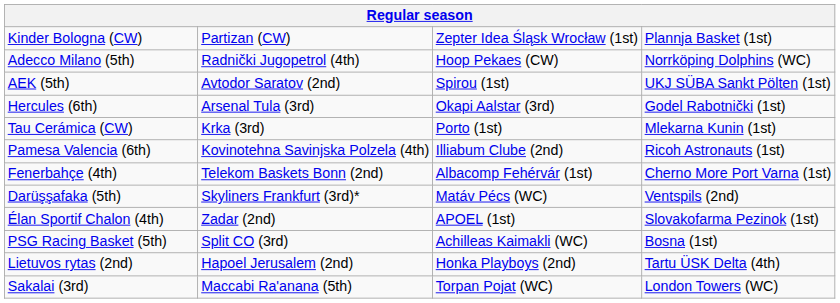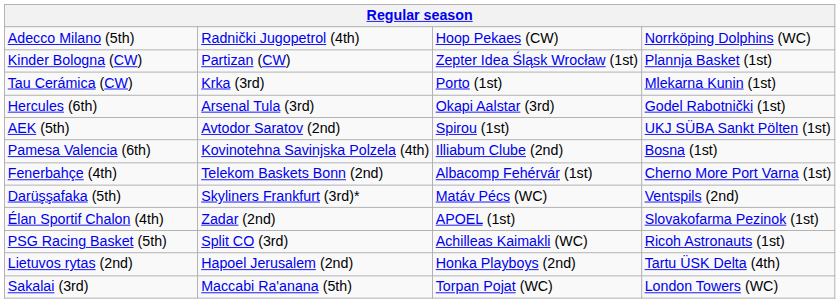rows swapped: Kinder Bologna (CW) <-> Adecco Milano (5th)
rows swapped: AEK (5th) <-> Tau Cerámica (CW)
Pamesa Valencia (6th) | column 4: Ricoh Astronauts (1st) -> Bosna (1st)
PSG Racing Basket (5th) | column 4: Bosna (1st) -> Ricoh Astronauts (1st)
